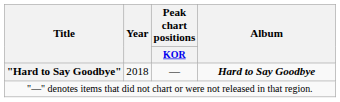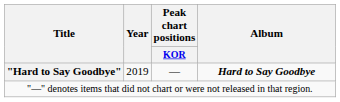"Hard to Say Goodbye" | Year: 2018 -> 2019
